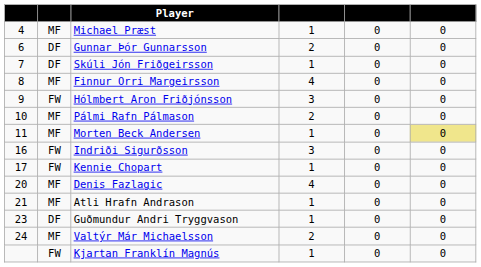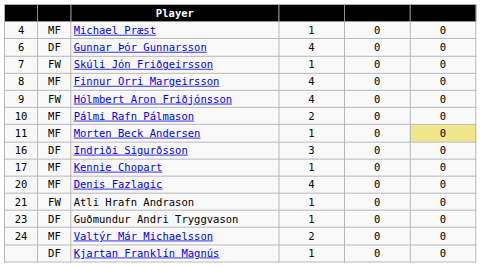Gunnar Þór Gunnarsson | column 4: 2 -> 4
Skúli Jón Friðgeirsson | column 2: DF -> FW
Hólmbert Aron Friðjónsson | column 4: 3 -> 4
Indriði Sigurðsson | column 2: FW -> DF
Kennie Chopart | column 2: FW -> MF
Atli Hrafn Andrason | column 2: MF -> FW
Kjartan Franklín Magnús | column 2: FW -> DF
